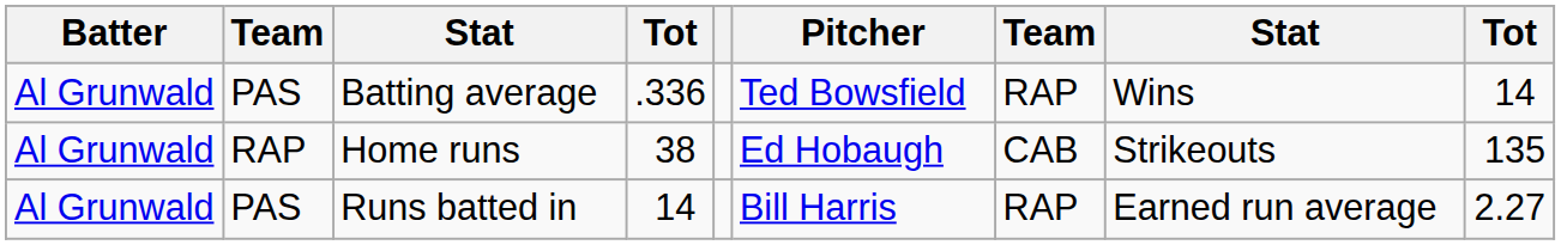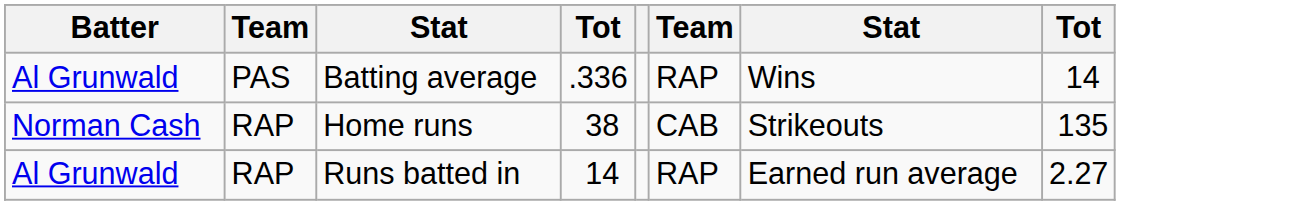- column: Pitcher | Ted Bowsfield | Ed Hobaugh | Bill Harris
Home runs | Batter: Al Grunwald -> Norman Cash
Runs batted in | column 2: PAS -> RAP
